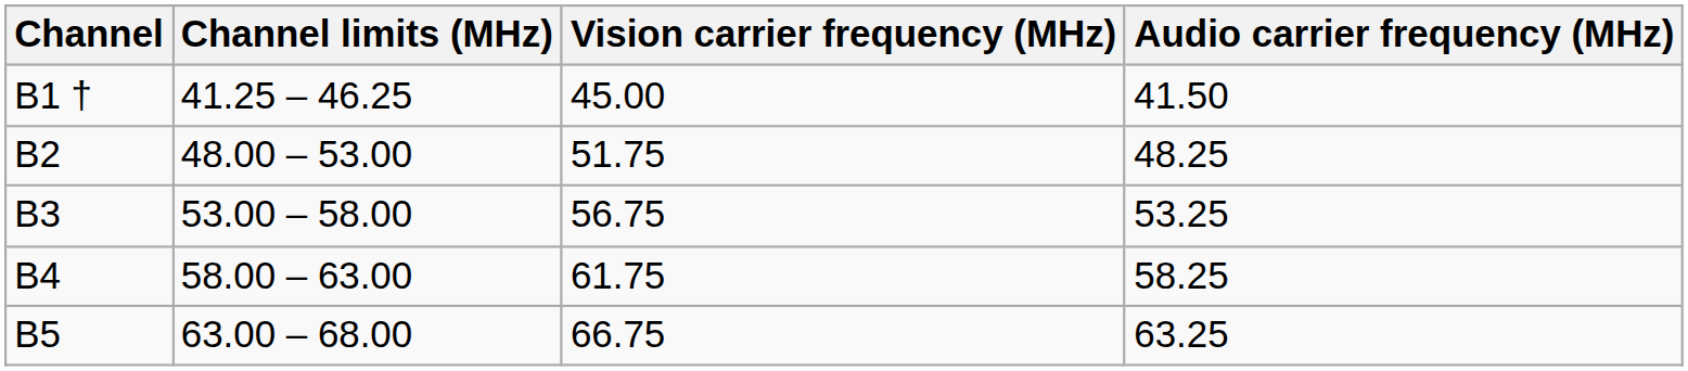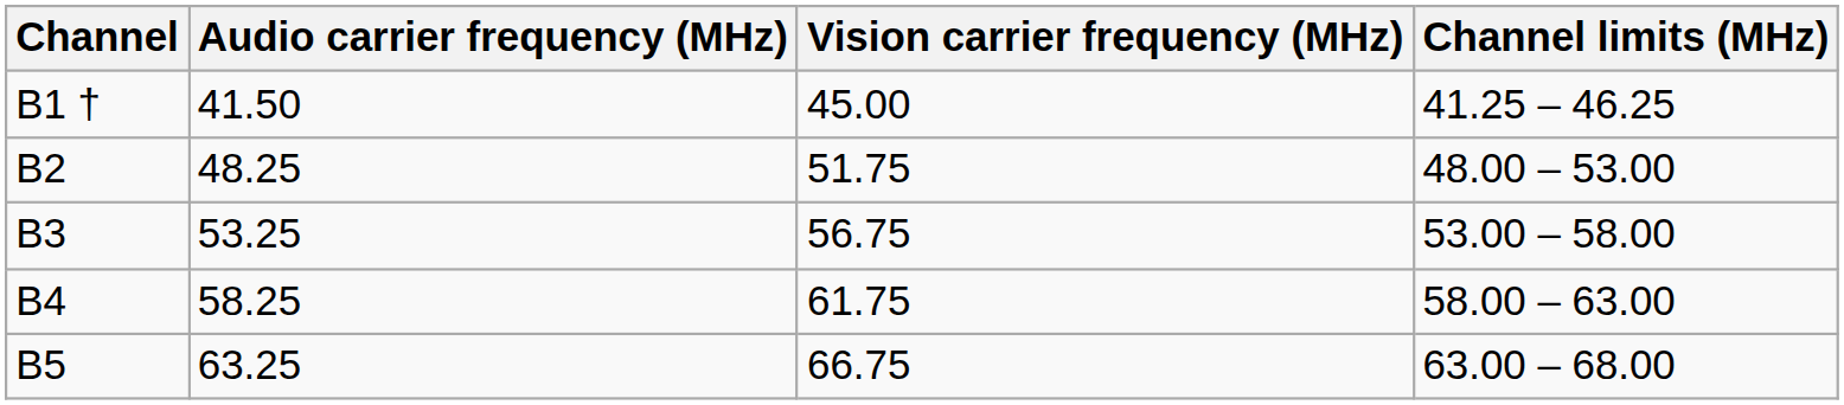columns swapped: Channel limits (MHz) <-> Audio carrier frequency (MHz)
